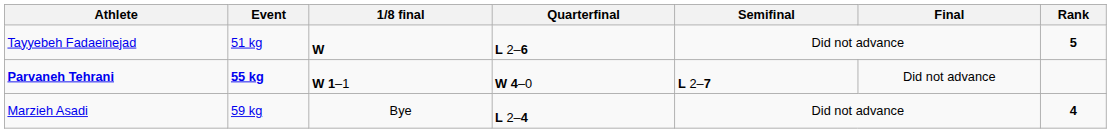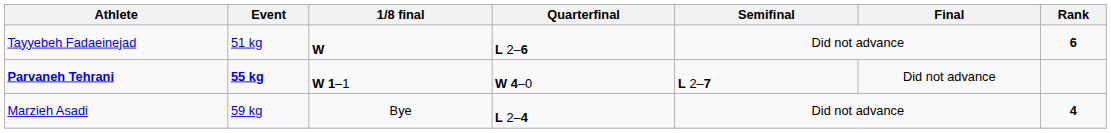Tayyebeh Fadaeinejad | Rank: 5 -> 6
